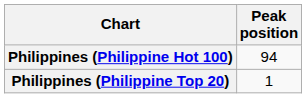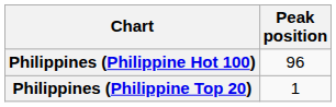Philippines (Philippine Hot 100) | Peak position: 94 -> 96
